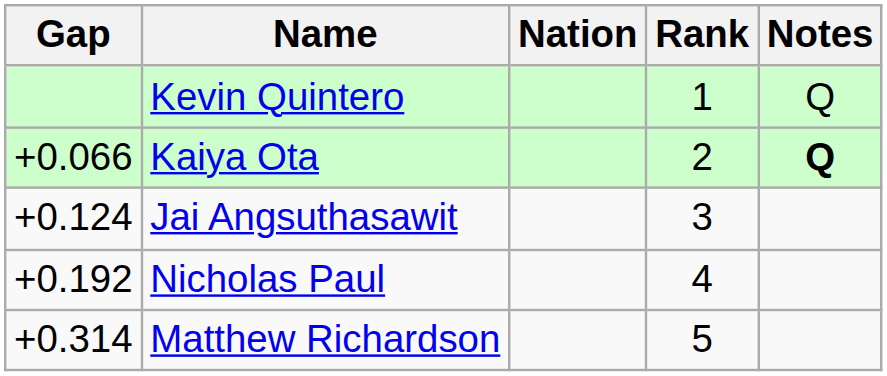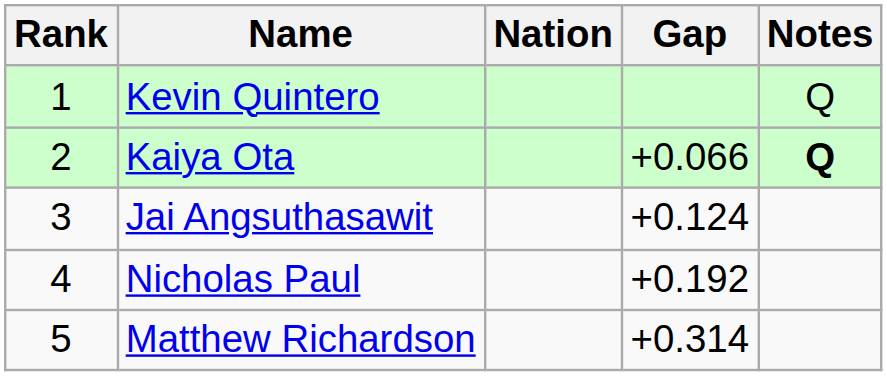columns swapped: Rank <-> Gap
